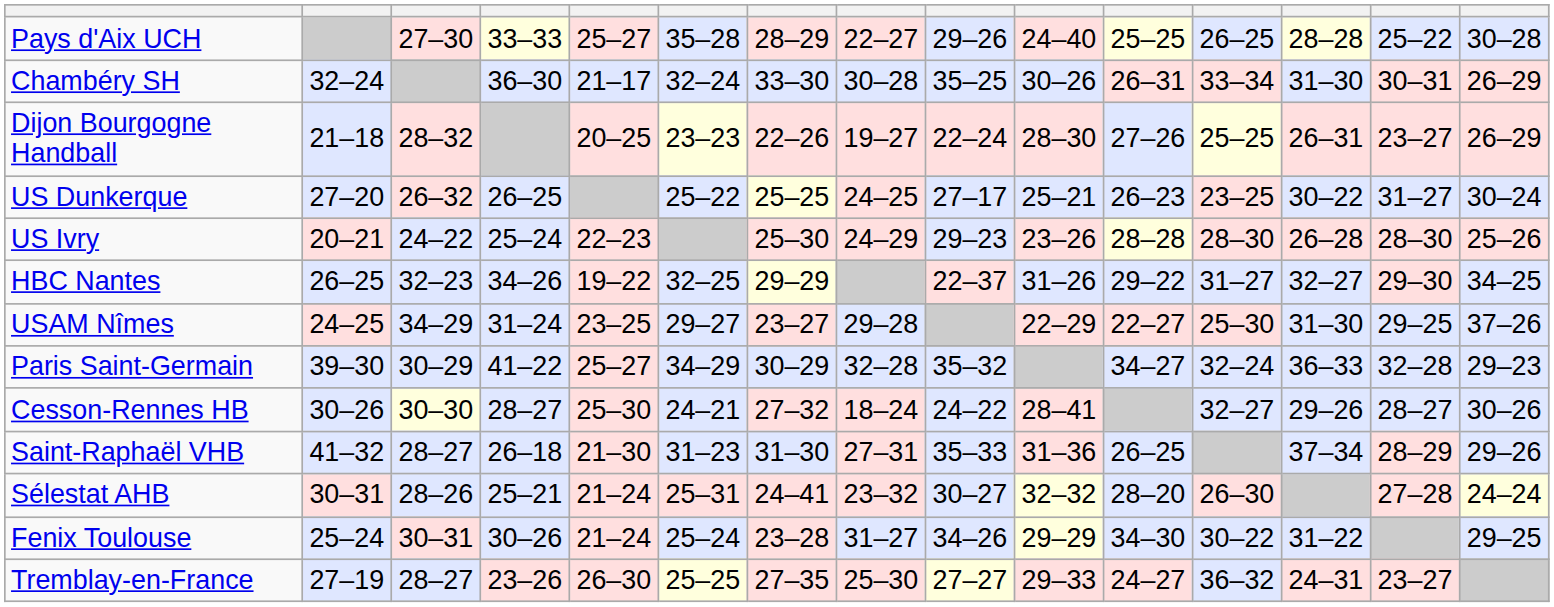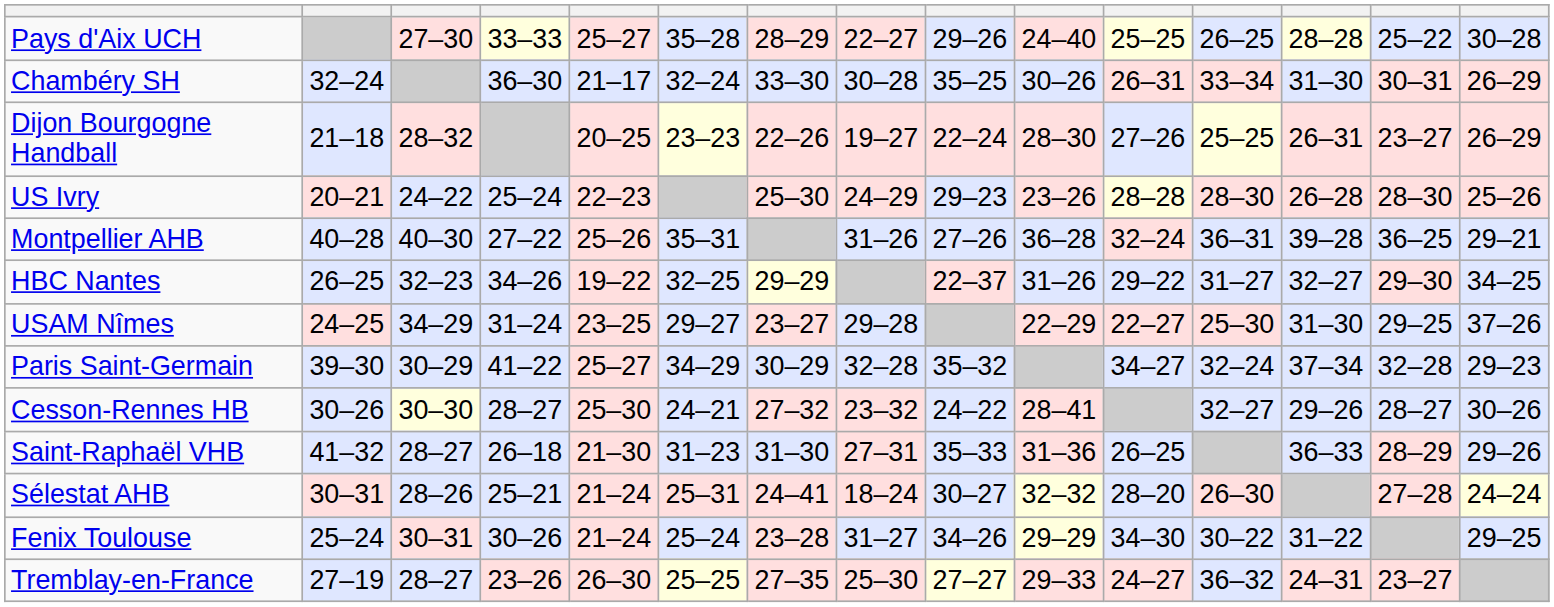- row: US Dunkerque | 27–20 | 26–32 | 26–25 | 25–22 | 25–25 | 24–25 | 27–17 | 25–21 | 26–23 | 23–25 | 30–22 | 31–27 | 30–24
+ row: Montpellier AHB | 40–28 | 40–30 | 27–22 | 25–26 | 35–31 | 31–26 | 27–26 | 36–28 | 32–24 | 36–31 | 39–28 | 36–25 | 29–21
Paris Saint-Germain | column 13: 36–33 -> 37–34
Cesson-Rennes HB | column 8: 18–24 -> 23–32
Saint-Raphaël VHB | column 13: 37–34 -> 36–33
Sélestat AHB | column 8: 23–32 -> 18–24
